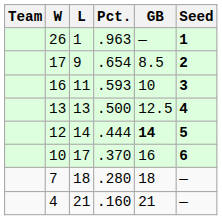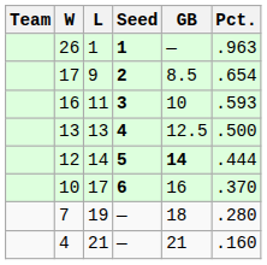columns swapped: Pct. <-> Seed
7 | L: 18 -> 19
